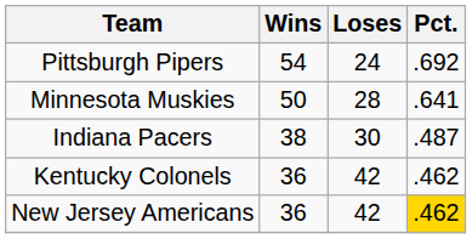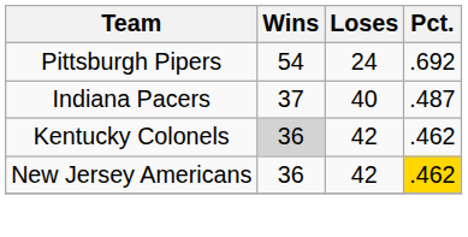- row: Minnesota Muskies | 50 | 28 | .641
Indiana Pacers | Wins: 38 -> 37
Indiana Pacers | Loses: 30 -> 40
Kentucky Colonels | Wins: no background -> lightgrey background
